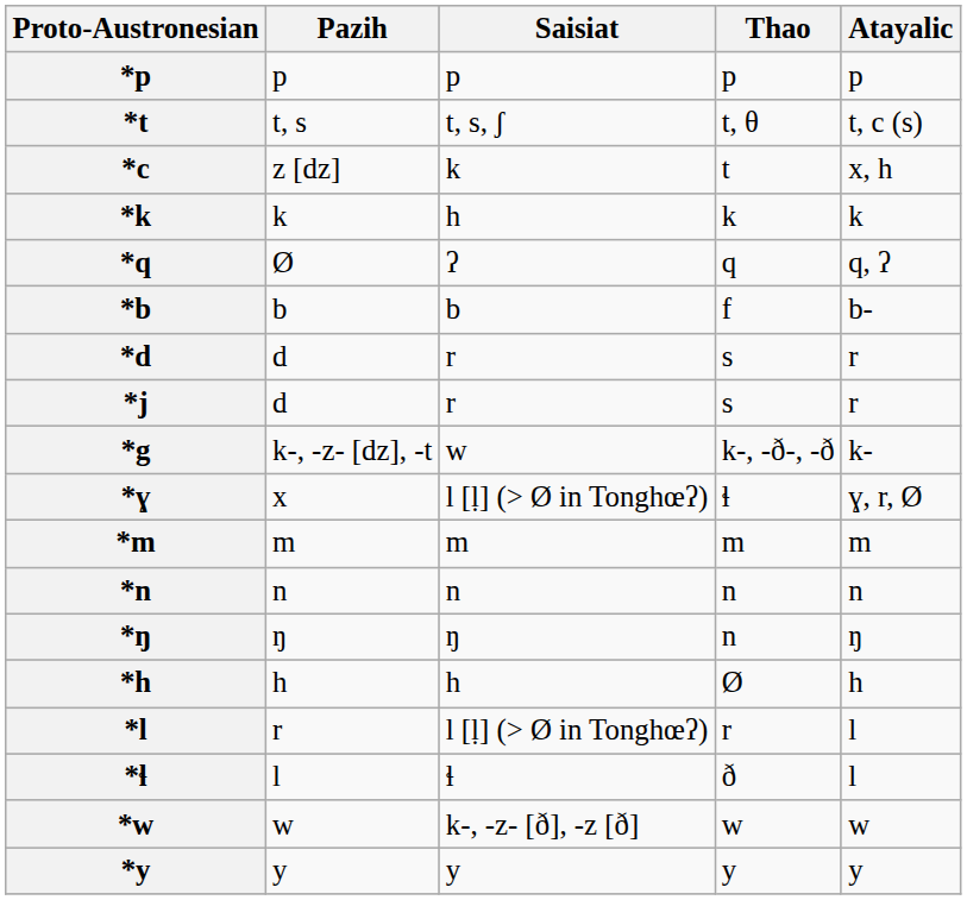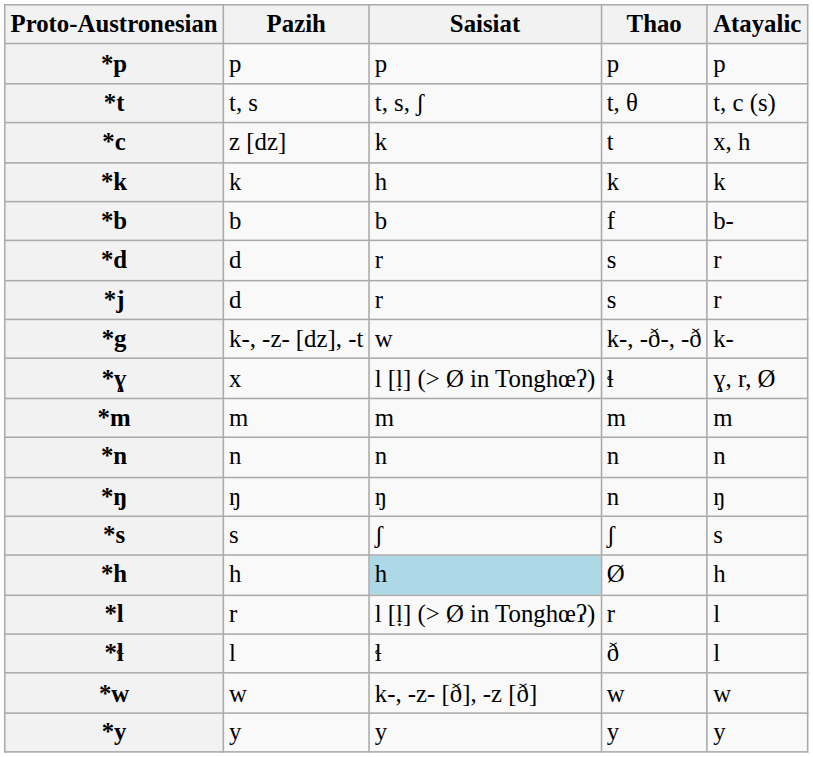- row: *q | Ø | ʔ | q | q, ʔ
+ row: *s | s | ʃ | ʃ | s
*h | Saisiat: no background -> lightblue background
